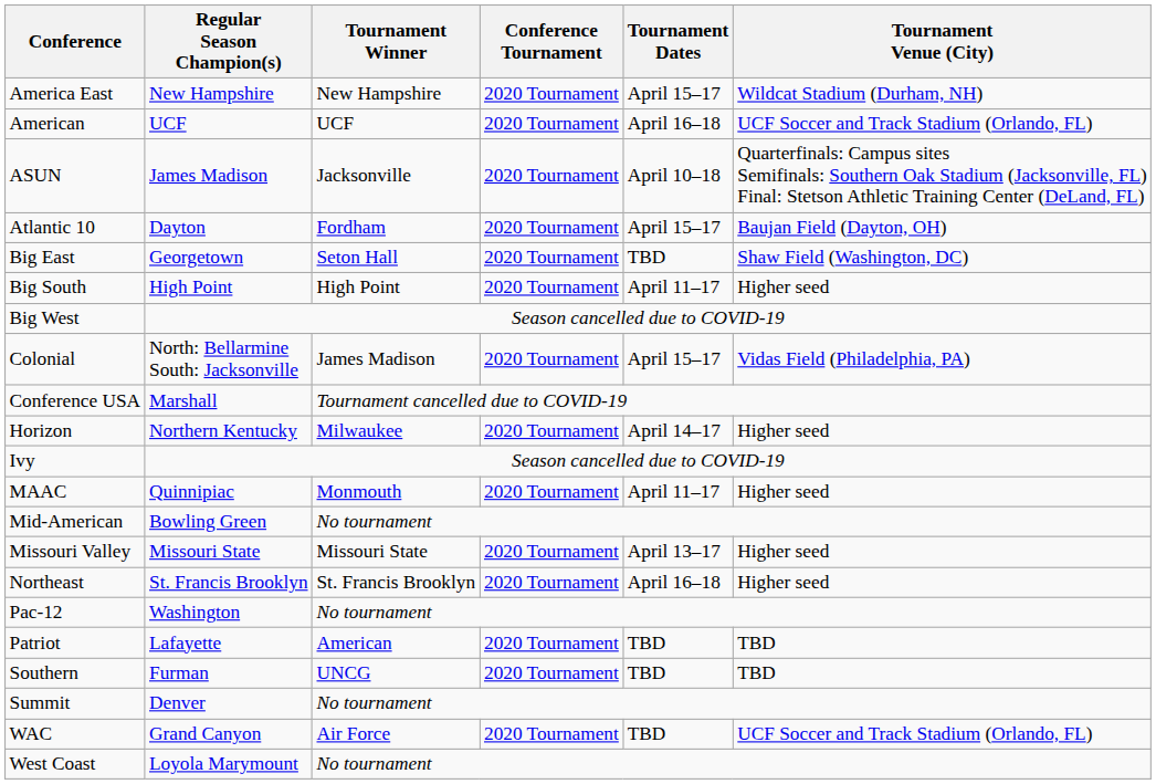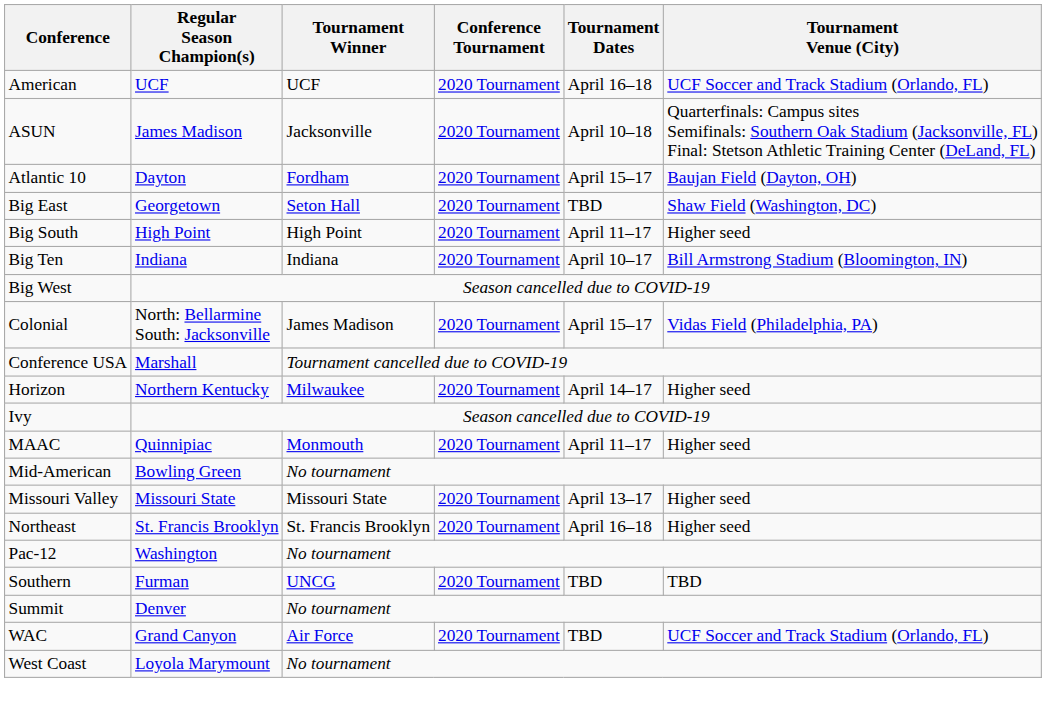- row: America East | New Hampshire | New Hampshire | 2020 Tournament | April 15–17 | Wildcat Stadium (Durham, NH)
+ row: Big Ten | Indiana | Indiana | 2020 Tournament | April 10–17 | Bill Armstrong Stadium (Bloomington, IN)
- row: Patriot | Lafayette | American | 2020 Tournament | TBD | TBD
